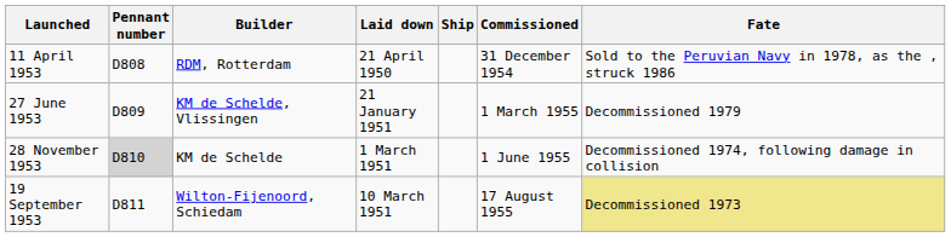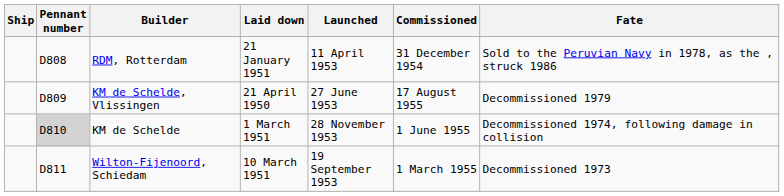columns swapped: Ship <-> Launched
RDM, Rotterdam | Laid down: 21 April 1950 -> 21 January 1951
KM de Schelde, Vlissingen | Laid down: 21 January 1951 -> 21 April 1950
KM de Schelde, Vlissingen | Commissioned: 1 March 1955 -> 17 August 1955
Wilton-Fijenoord, Schiedam | Commissioned: 17 August 1955 -> 1 March 1955
Wilton-Fijenoord, Schiedam | Fate: khaki background -> no background
